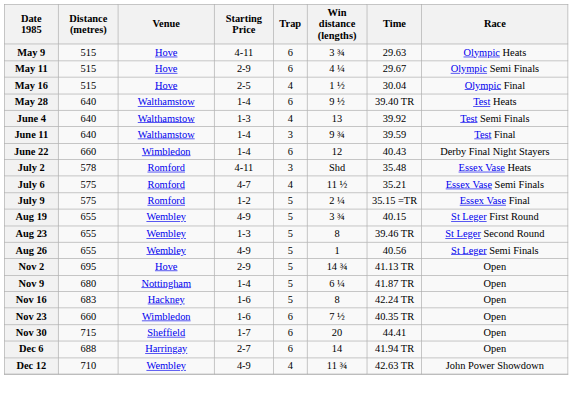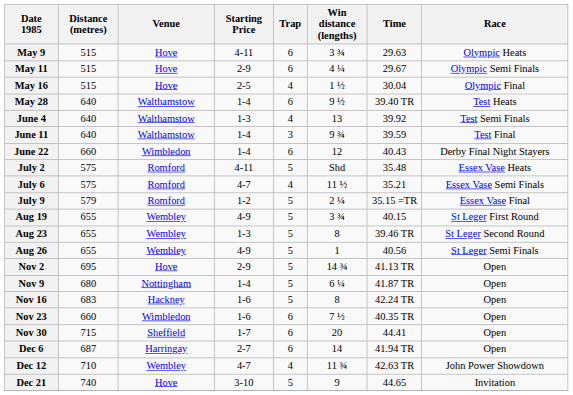July 2 | Distance (metres): 578 -> 575
July 2 | Trap: 3 -> 5
July 9 | Distance (metres): 575 -> 579
Dec 6 | Distance (metres): 688 -> 687
Dec 12 | Starting Price: 4-9 -> 4-7
+ row: Dec 21 | 740 | Hove | 3-10 | 5 | 9 | 44.65 | Invitation
